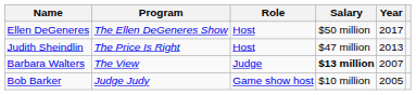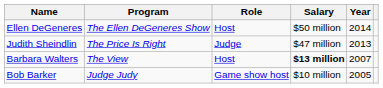Ellen DeGeneres | Year: 2017 -> 2014
Judith Sheindlin | Role: Host -> Judge
Barbara Walters | Role: Judge -> Host
